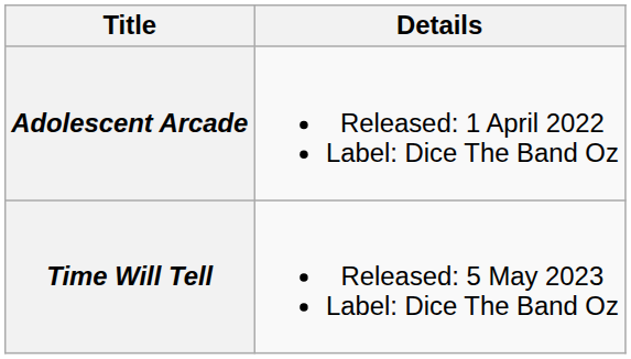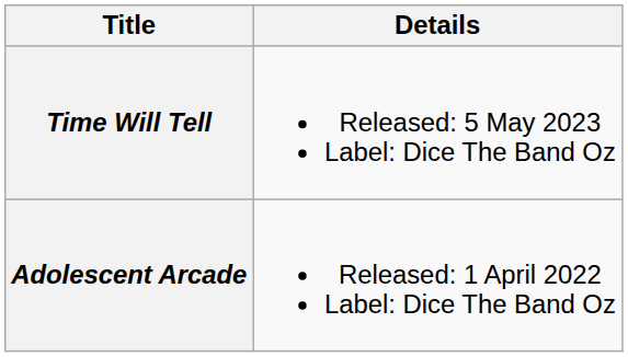rows swapped: Adolescent Arcade <-> Time Will Tell
